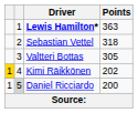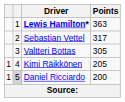Sebastian Vettel | Points: 318 -> 317
Kimi Räikkönen | column 1: gold background -> no background
Kimi Räikkönen | Points: 202 -> 205
